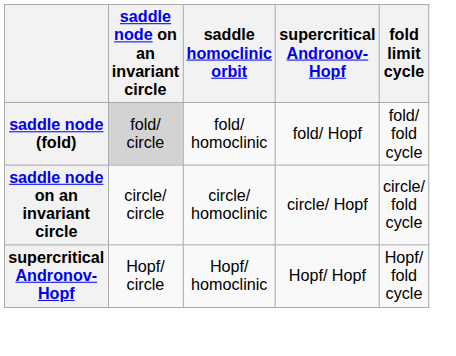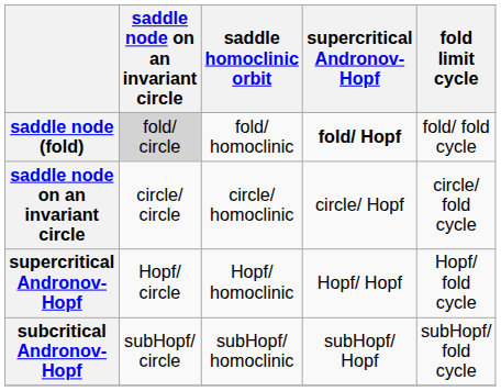saddle node (fold) | supercritical Andronov-Hopf: normal -> bold
+ row: subcritical Andronov-Hopf | subHopf/ circle | subHopf/ homoclinic | subHopf/ Hopf | subHopf/ fold cycle
